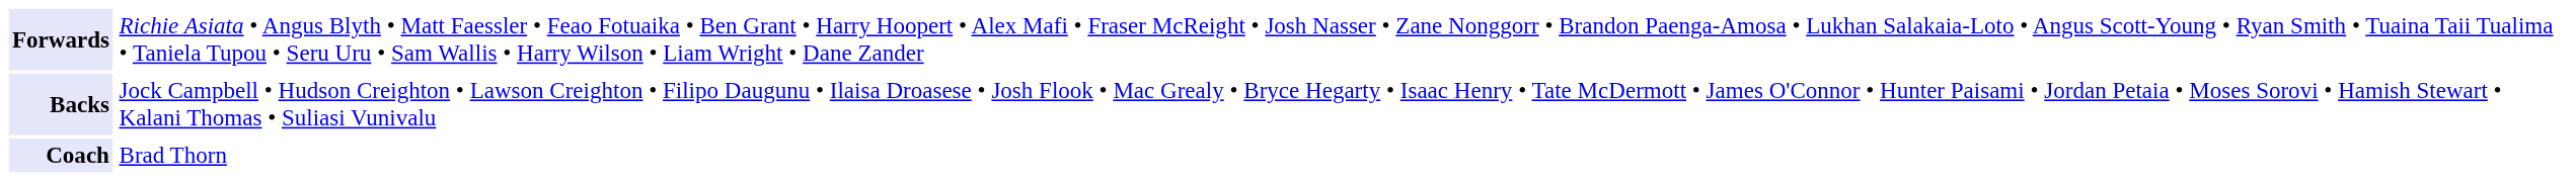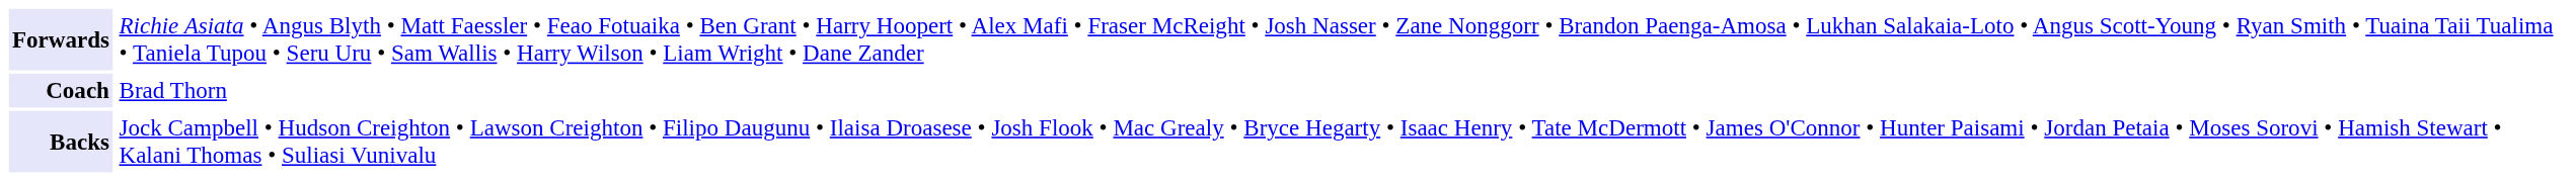rows swapped: Backs <-> Coach
